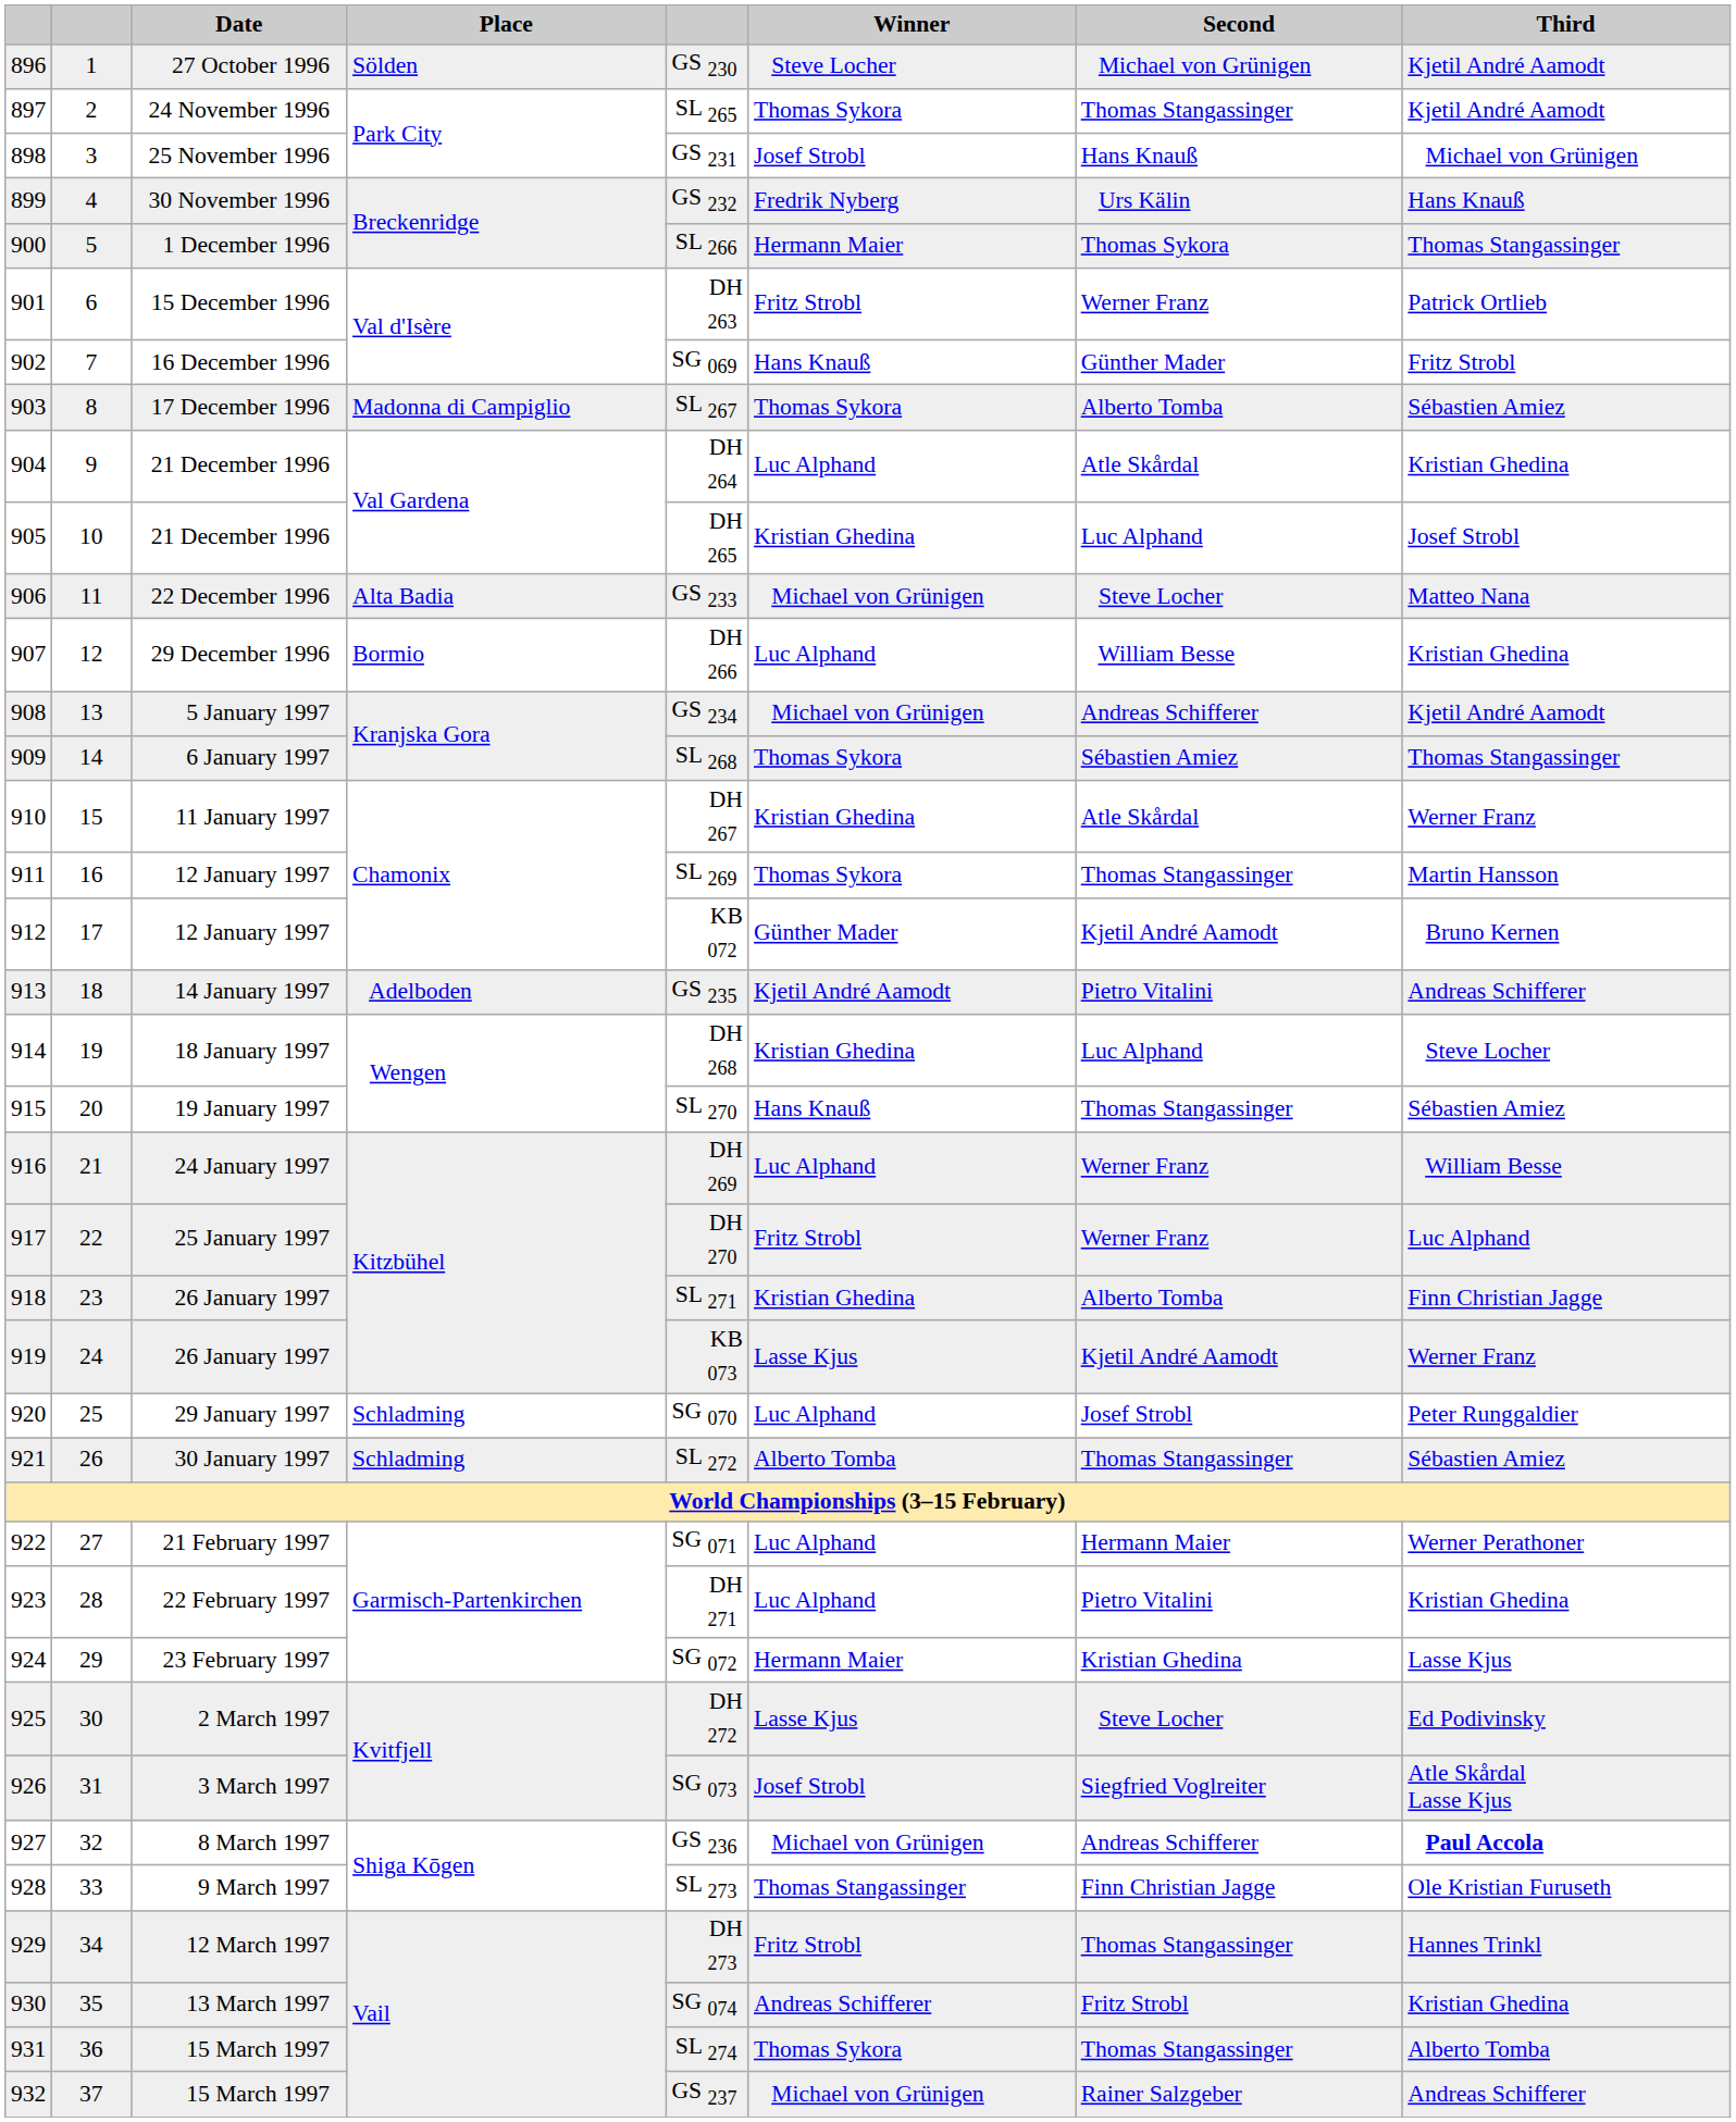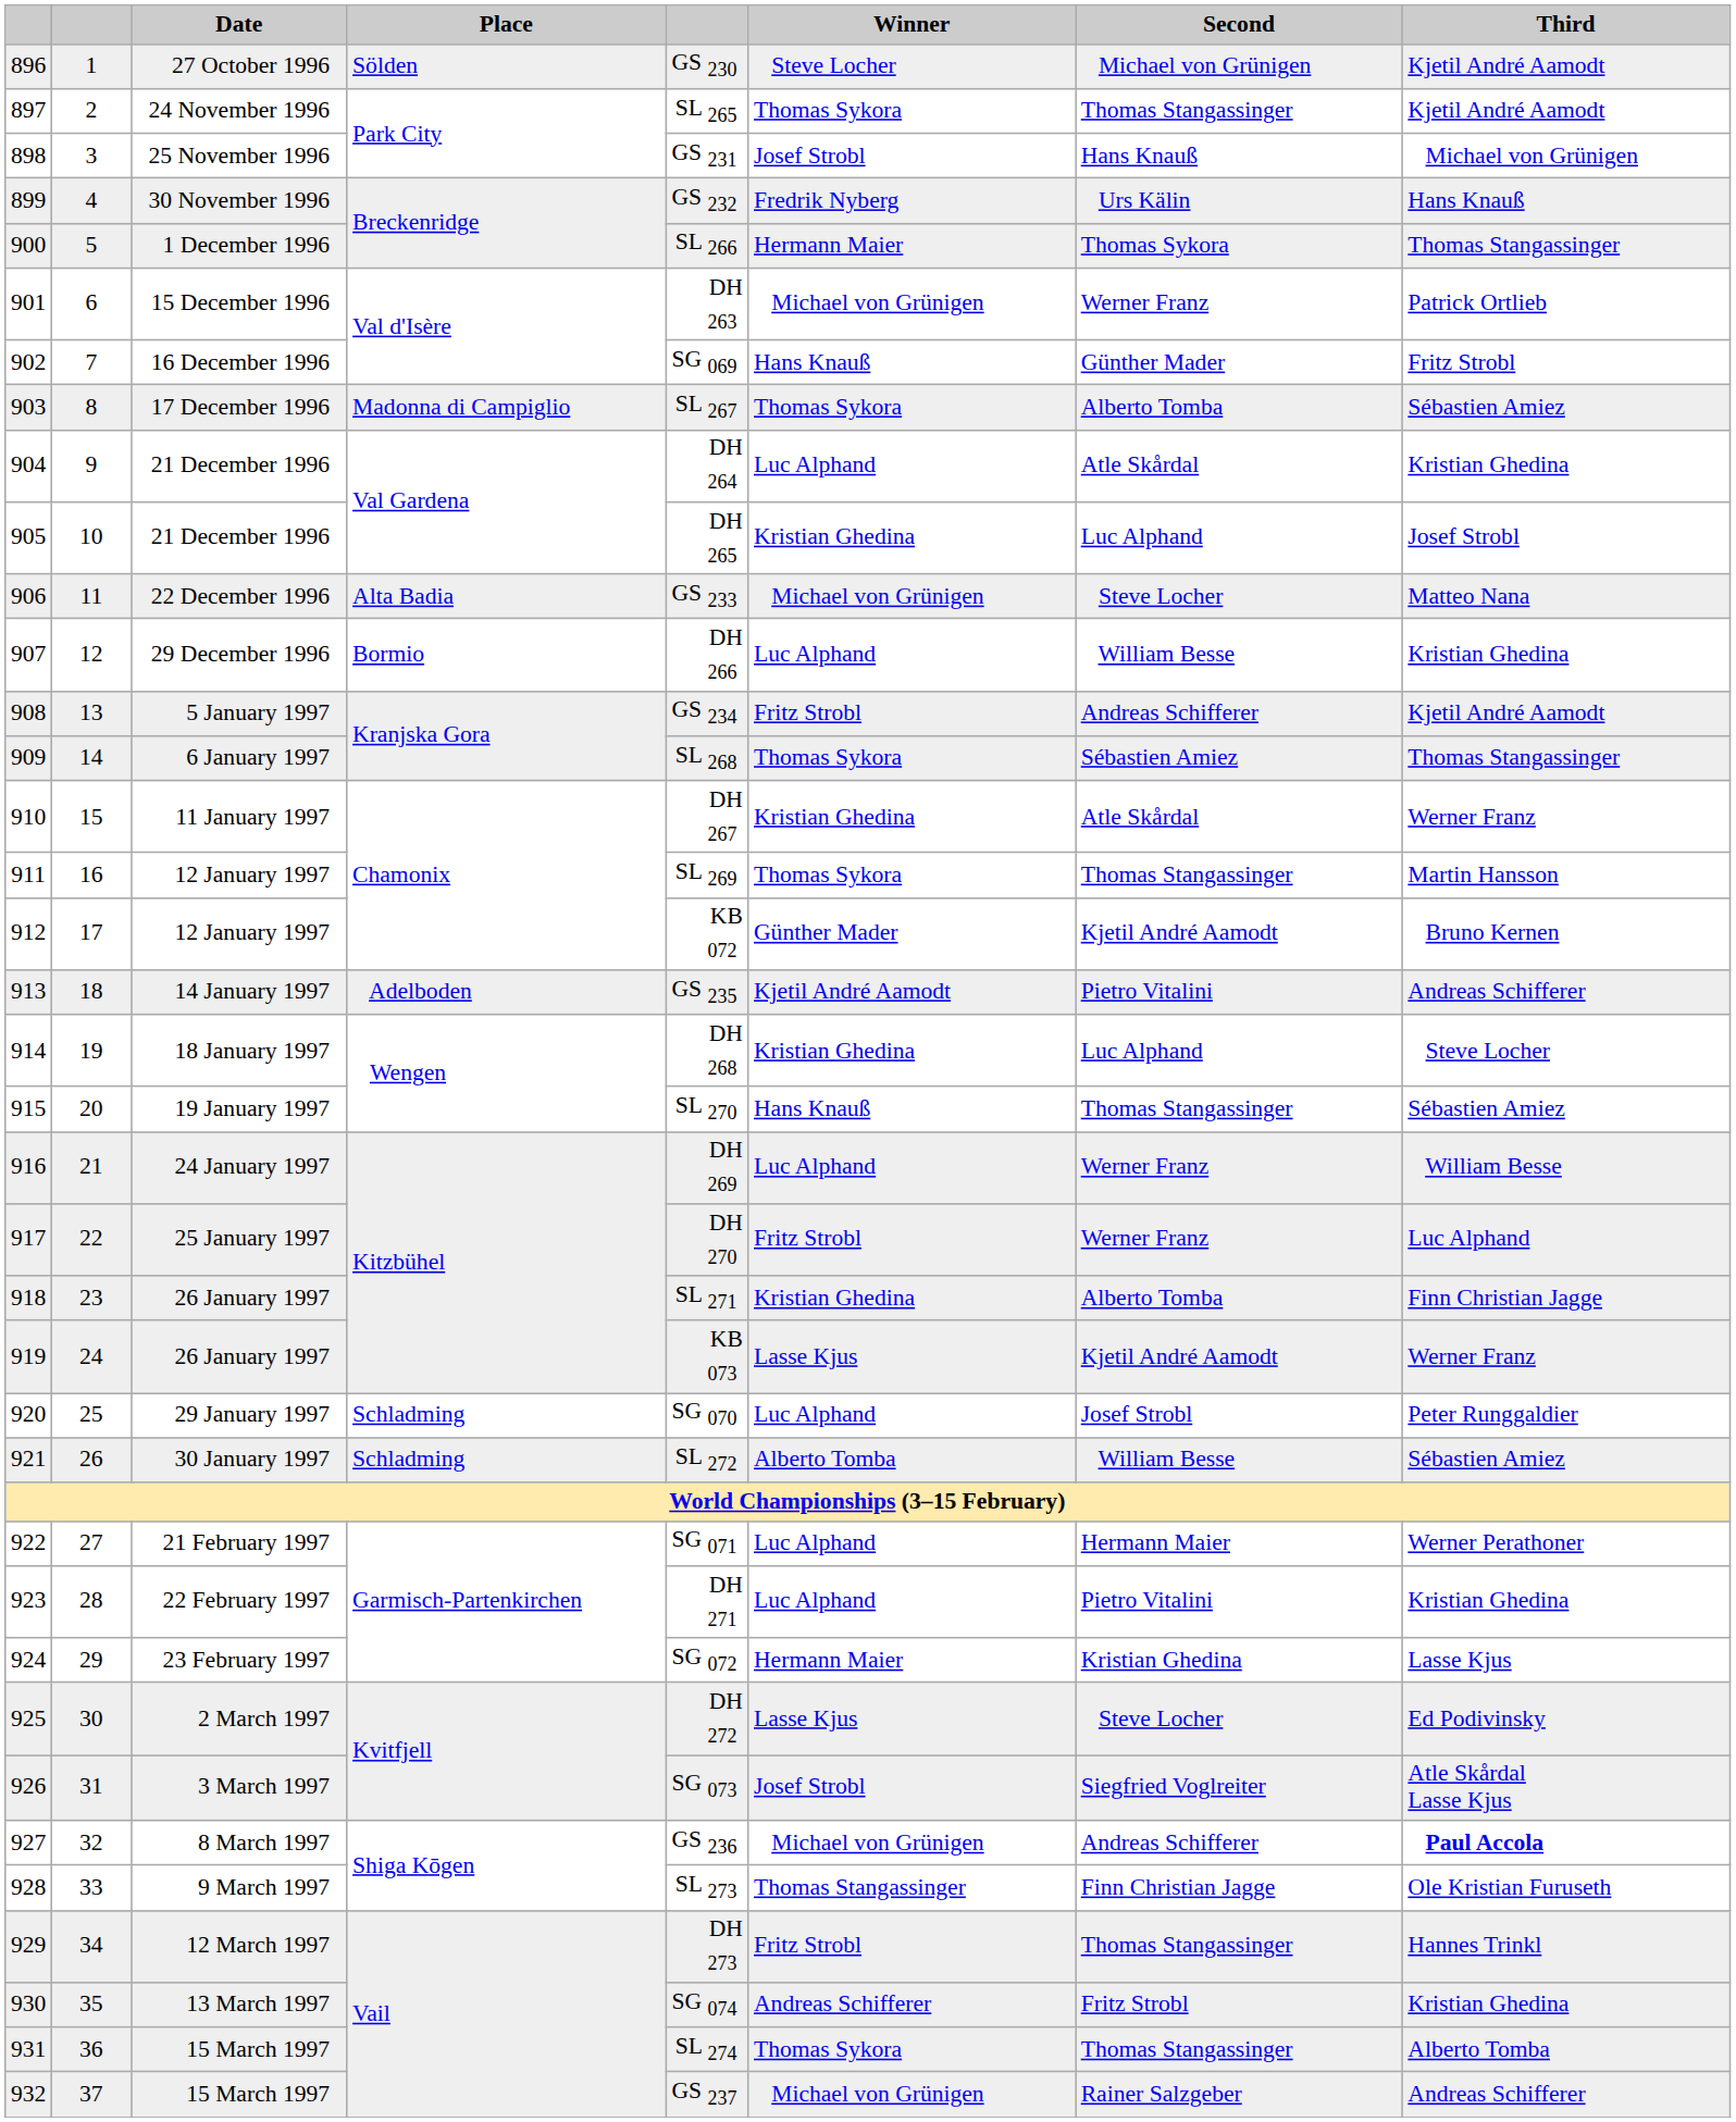901 | Winner: Fritz Strobl -> Michael von Grünigen
908 | Winner: Michael von Grünigen -> Fritz Strobl
921 | Second: Thomas Stangassinger -> William Besse
